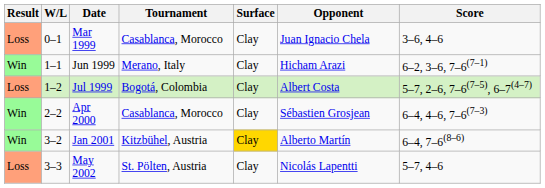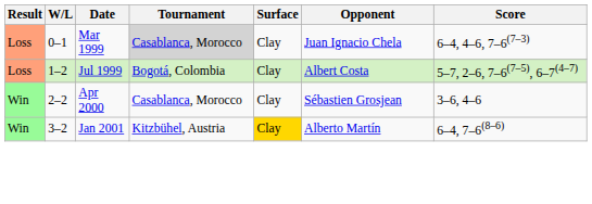Mar 1999 | Tournament: no background -> lightgrey background
Mar 1999 | Score: 3–6, 4–6 -> 6–4, 4–6, 7–6(7–3)
- row: Win | 1–1 | Jun 1999 | Merano, Italy | Clay | Hicham Arazi | 6–2, 3–6, 7–6(7–1)
Apr 2000 | Score: 6–4, 4–6, 7–6(7–3) -> 3–6, 4–6
- row: Loss | 3–3 | May 2002 | St. Pölten, Austria | Clay | Nicolás Lapentti | 5–7, 4–6
